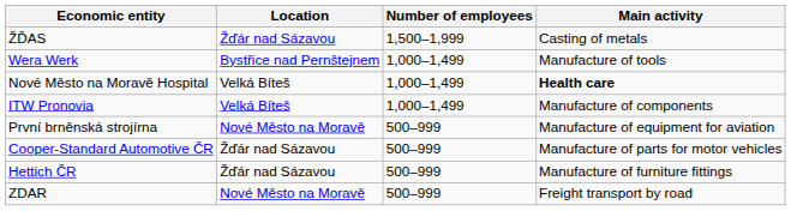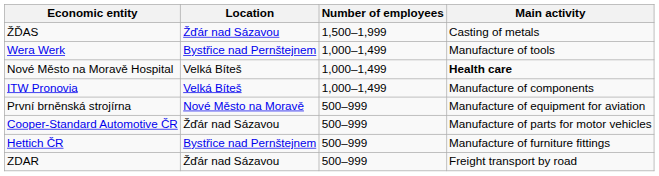Hettich ČR | Location: Žďár nad Sázavou -> Bystřice nad Pernštejnem
ZDAR | Location: Nové Město na Moravě -> Žďár nad Sázavou
